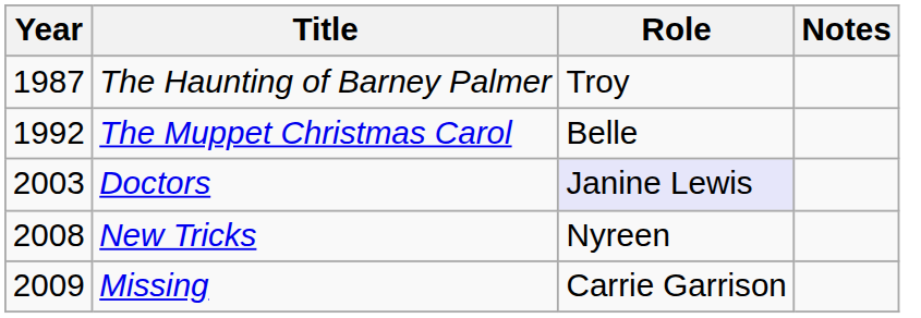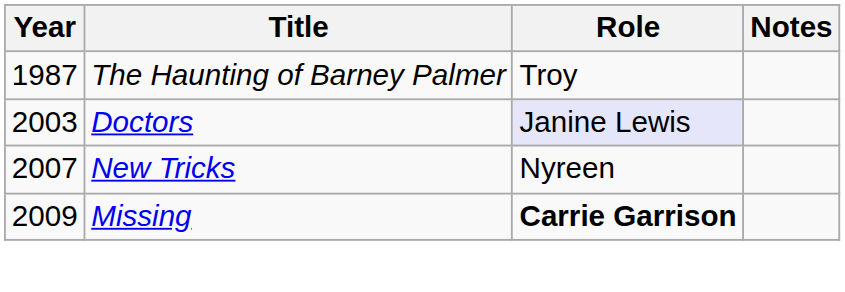- row: 1992 | The Muppet Christmas Carol | Belle
New Tricks | Year: 2008 -> 2007
Missing | Role: normal -> bold
